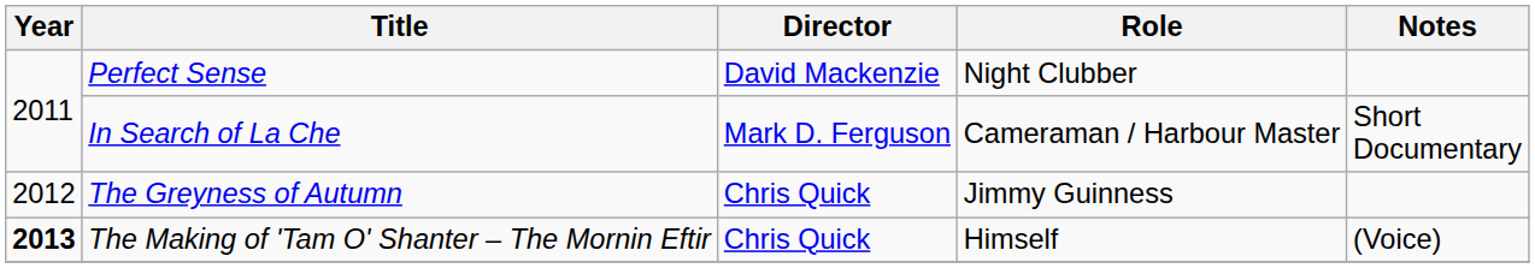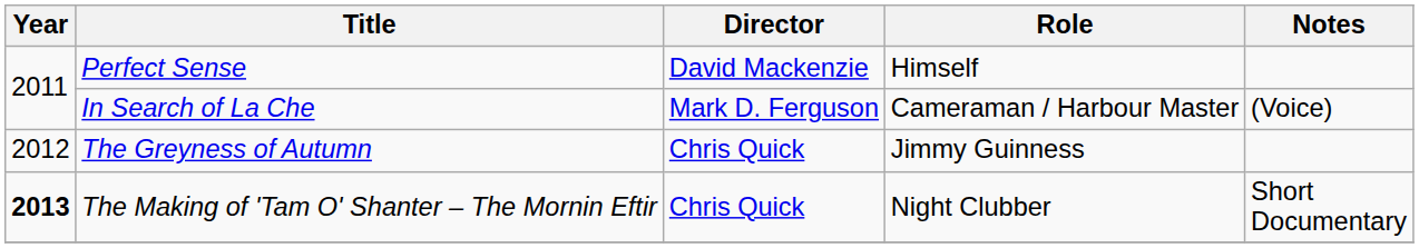Perfect Sense | Role: Night Clubber -> Himself
In Search of La Che | Notes: Short Documentary -> (Voice)
The Making of 'Tam O' Shanter – The Mornin Eftir | Role: Himself -> Night Clubber
The Making of 'Tam O' Shanter – The Mornin Eftir | Notes: (Voice) -> Short Documentary
